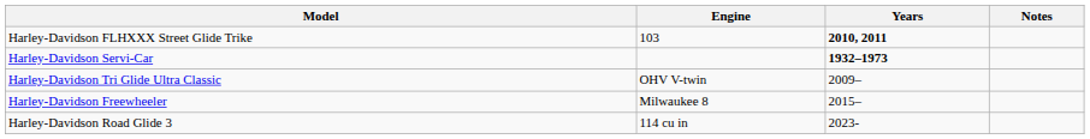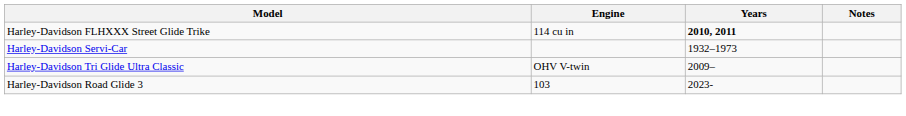Harley-Davidson FLHXXX Street Glide Trike | Engine: 103 -> 114 cu in
Harley-Davidson Servi-Car | Years: bold -> normal
- row: Harley-Davidson Freewheeler | Milwaukee 8 | 2015–
Harley-Davidson Road Glide 3 | Engine: 114 cu in -> 103
